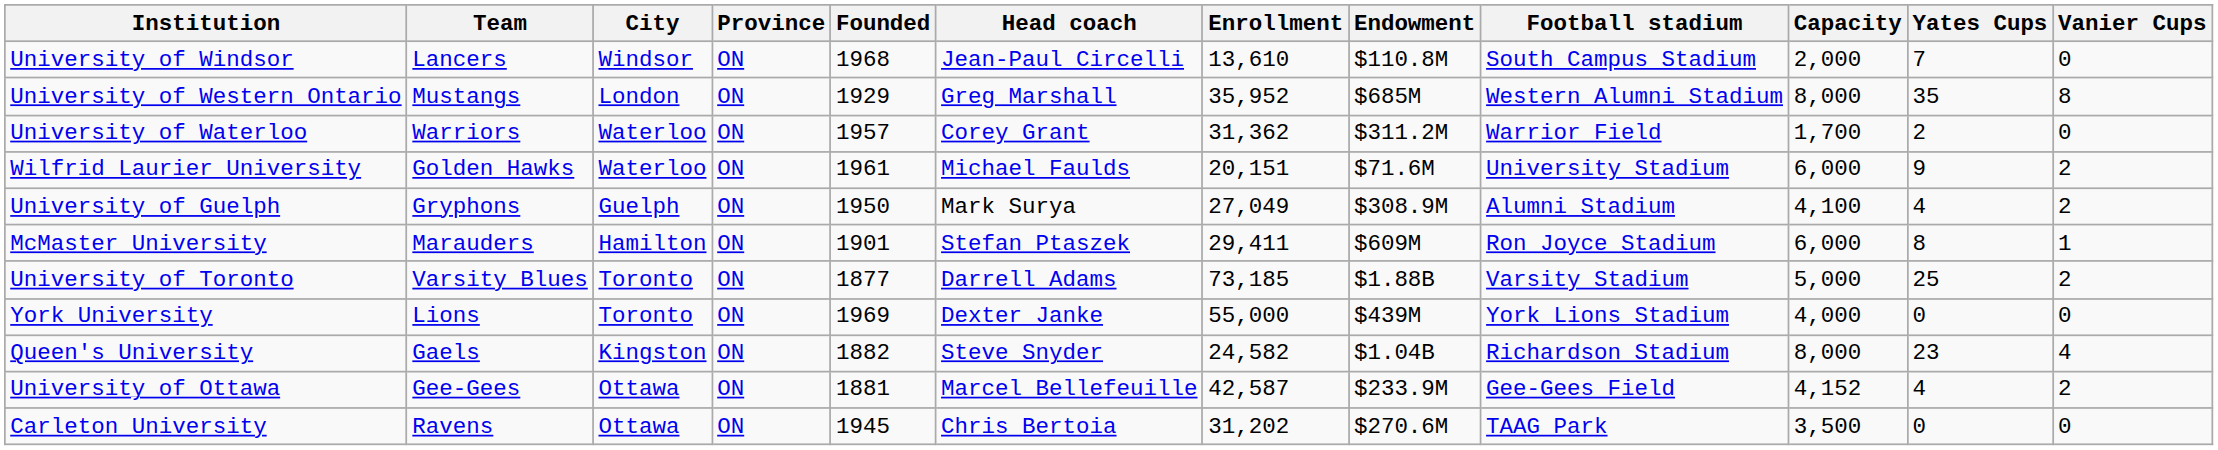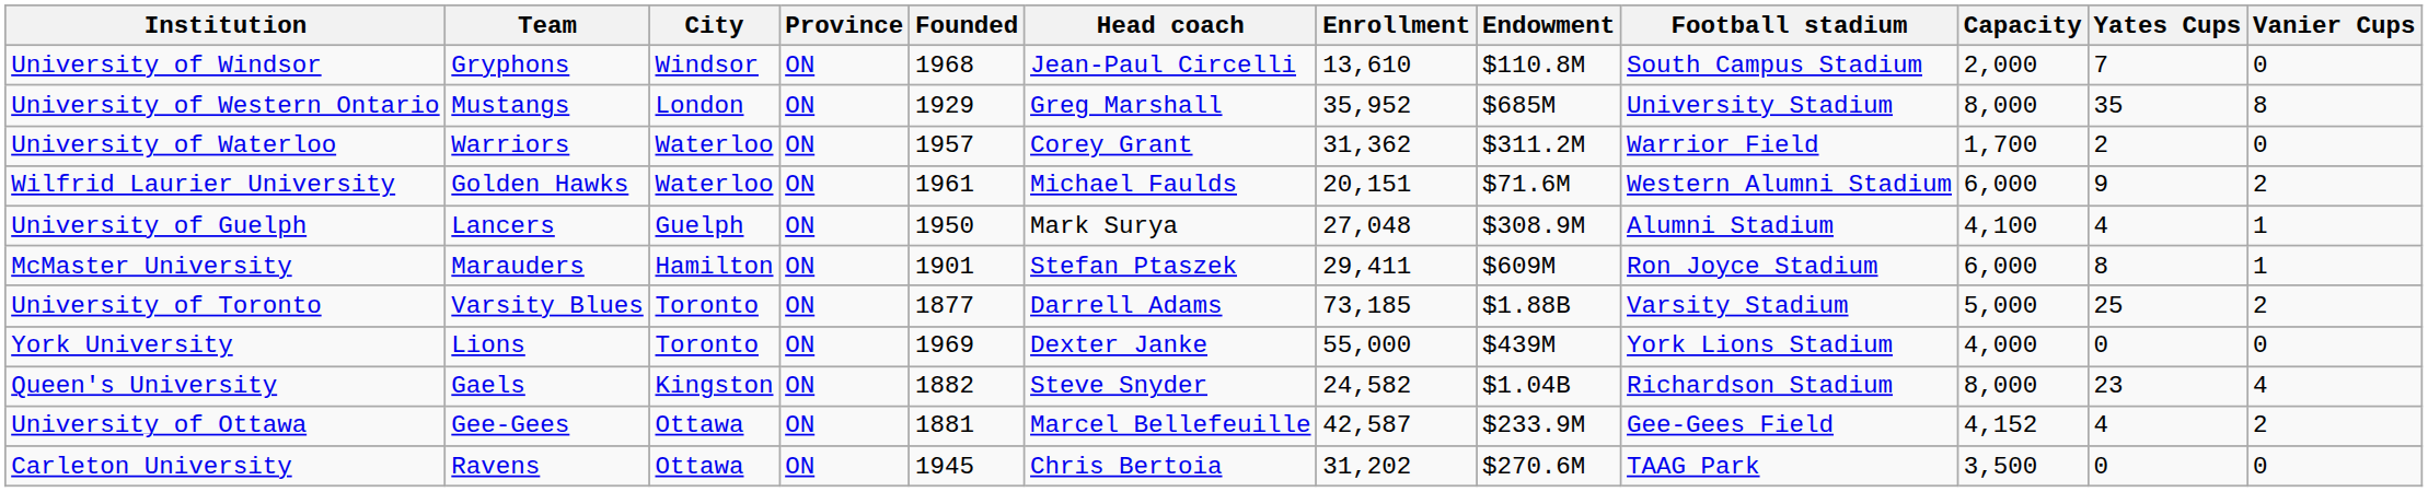University of Windsor | Team: Lancers -> Gryphons
University of Western Ontario | Football stadium: Western Alumni Stadium -> University Stadium
Wilfrid Laurier University | Football stadium: University Stadium -> Western Alumni Stadium
University of Guelph | Team: Gryphons -> Lancers
University of Guelph | Enrollment: 27,049 -> 27,048
University of Guelph | Vanier Cups: 2 -> 1
